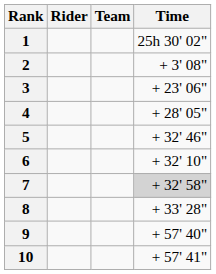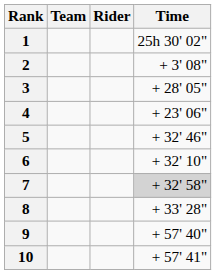columns swapped: Rider <-> Team
3 | Time: + 23' 06" -> + 28' 05"
4 | Time: + 28' 05" -> + 23' 06"
